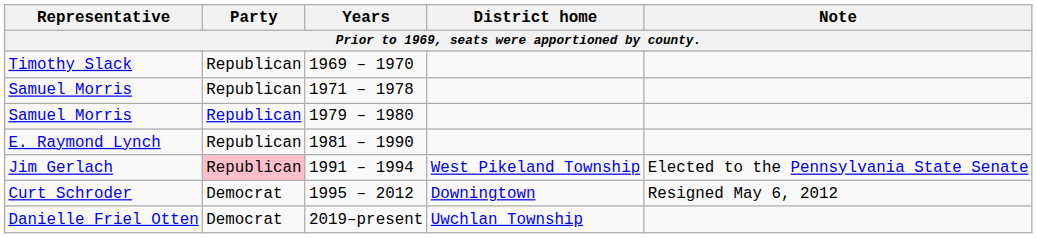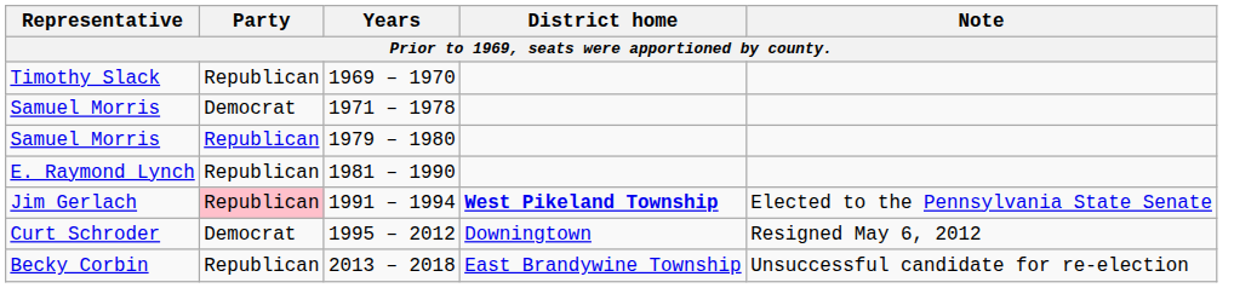1971 – 1978 | Party: Republican -> Democrat
1991 – 1994 | District home: normal -> bold
+ row: Becky Corbin | Republican | 2013 – 2018 | East Brandywine Township | Unsuccessful candidate for re-election
- row: Danielle Friel Otten | Democrat | 2019–present | Uwchlan Township
